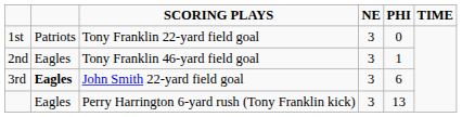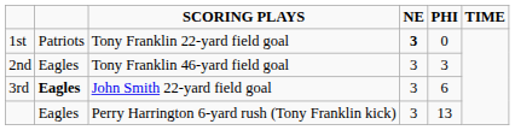1st | NE: normal -> bold
2nd | PHI: 1 -> 3
